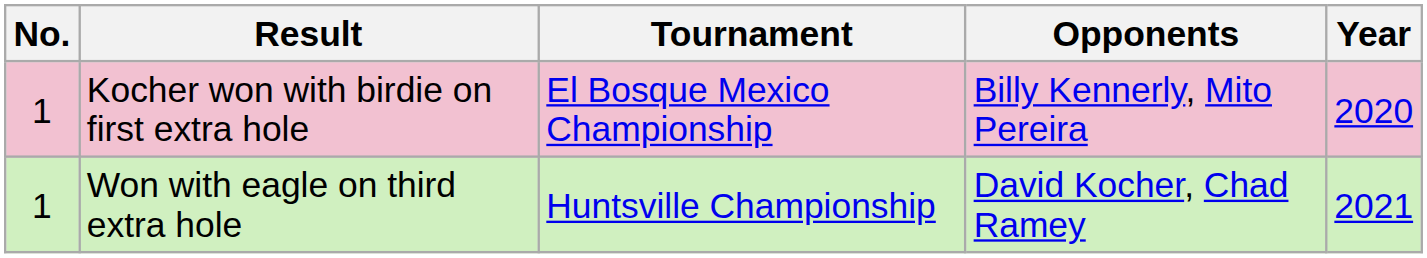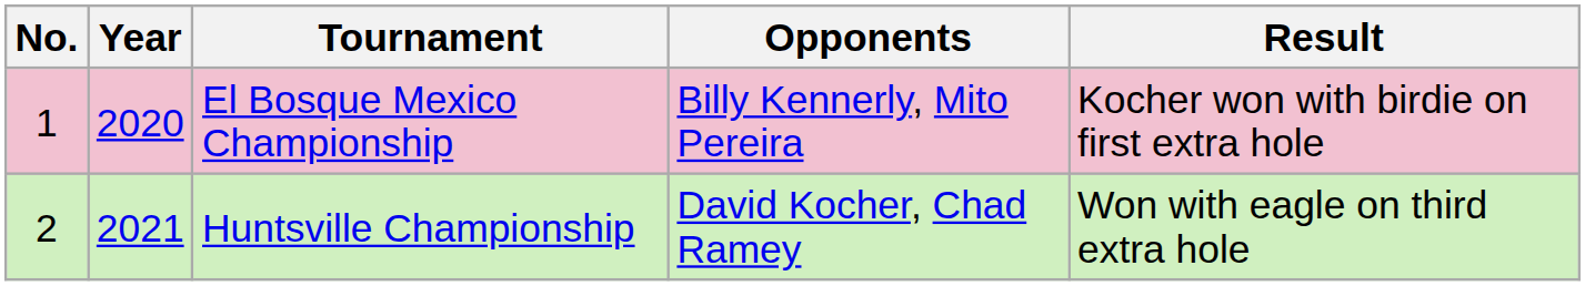columns swapped: Year <-> Result
Huntsville Championship | No.: 1 -> 2
